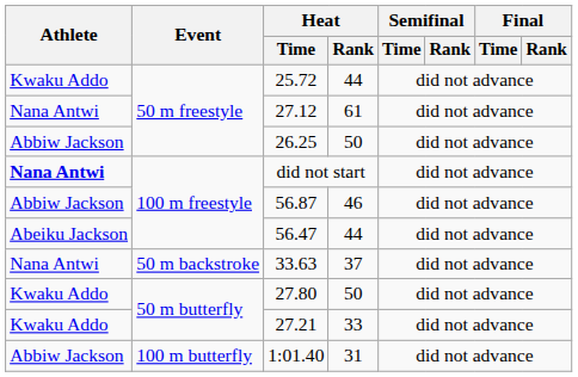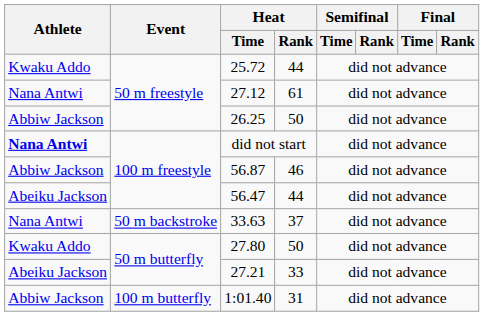27.21 | Athlete: Kwaku Addo -> Abeiku Jackson
